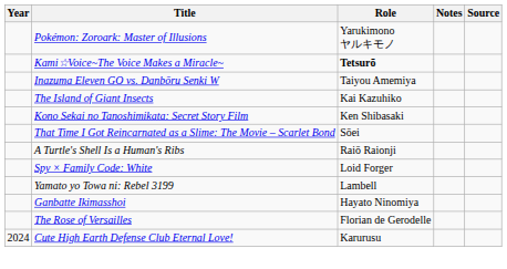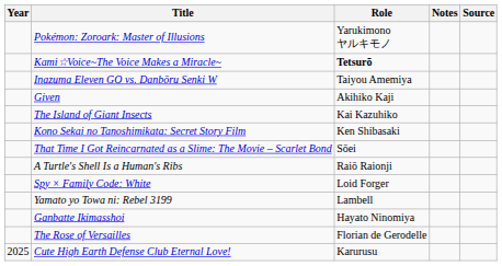+ row: Given | Akihiko Kaji
Cute High Earth Defense Club Eternal Love! | Year: 2024 -> 2025
